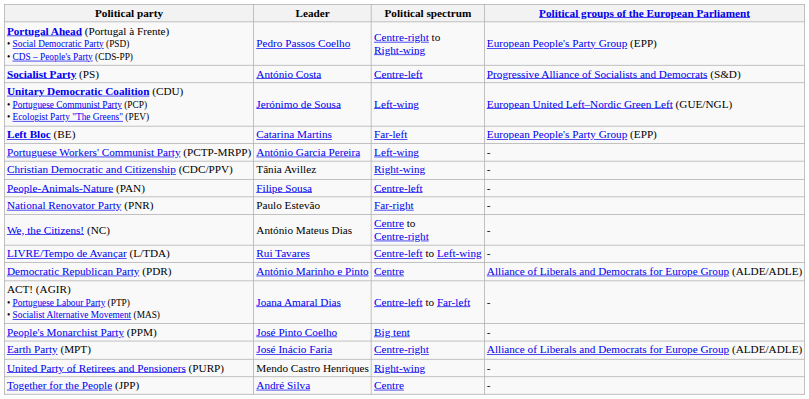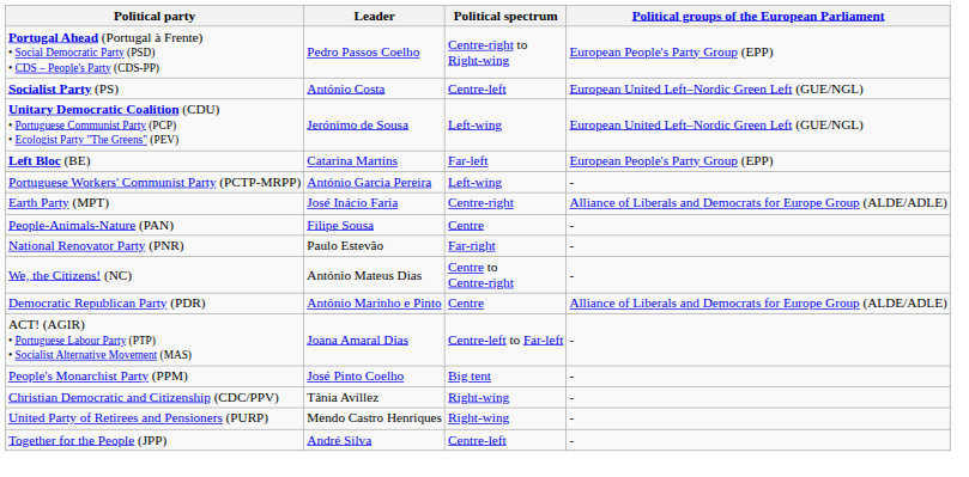Socialist Party (PS) | Political groups of the European Parliament: Progressive Alliance of Socialists and Democrats (S&D) -> European United Left–Nordic Green Left (GUE/NGL)
rows swapped: Earth Party (MPT) <-> Christian Democratic and Citizenship (CDC/PPV)
People-Animals-Nature (PAN) | Political spectrum: Centre-left -> Centre
- row: LIVRE/Tempo de Avançar (L/TDA) | Rui Tavares | Centre-left to Left-wing | -
Together for the People (JPP) | Political spectrum: Centre -> Centre-left
